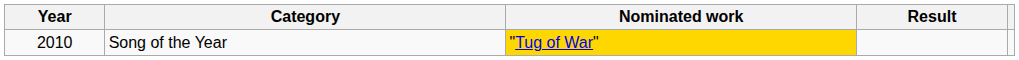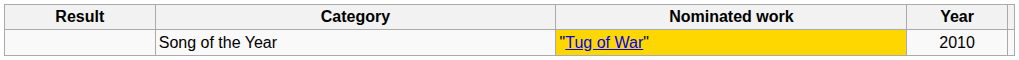columns swapped: Year <-> Result
